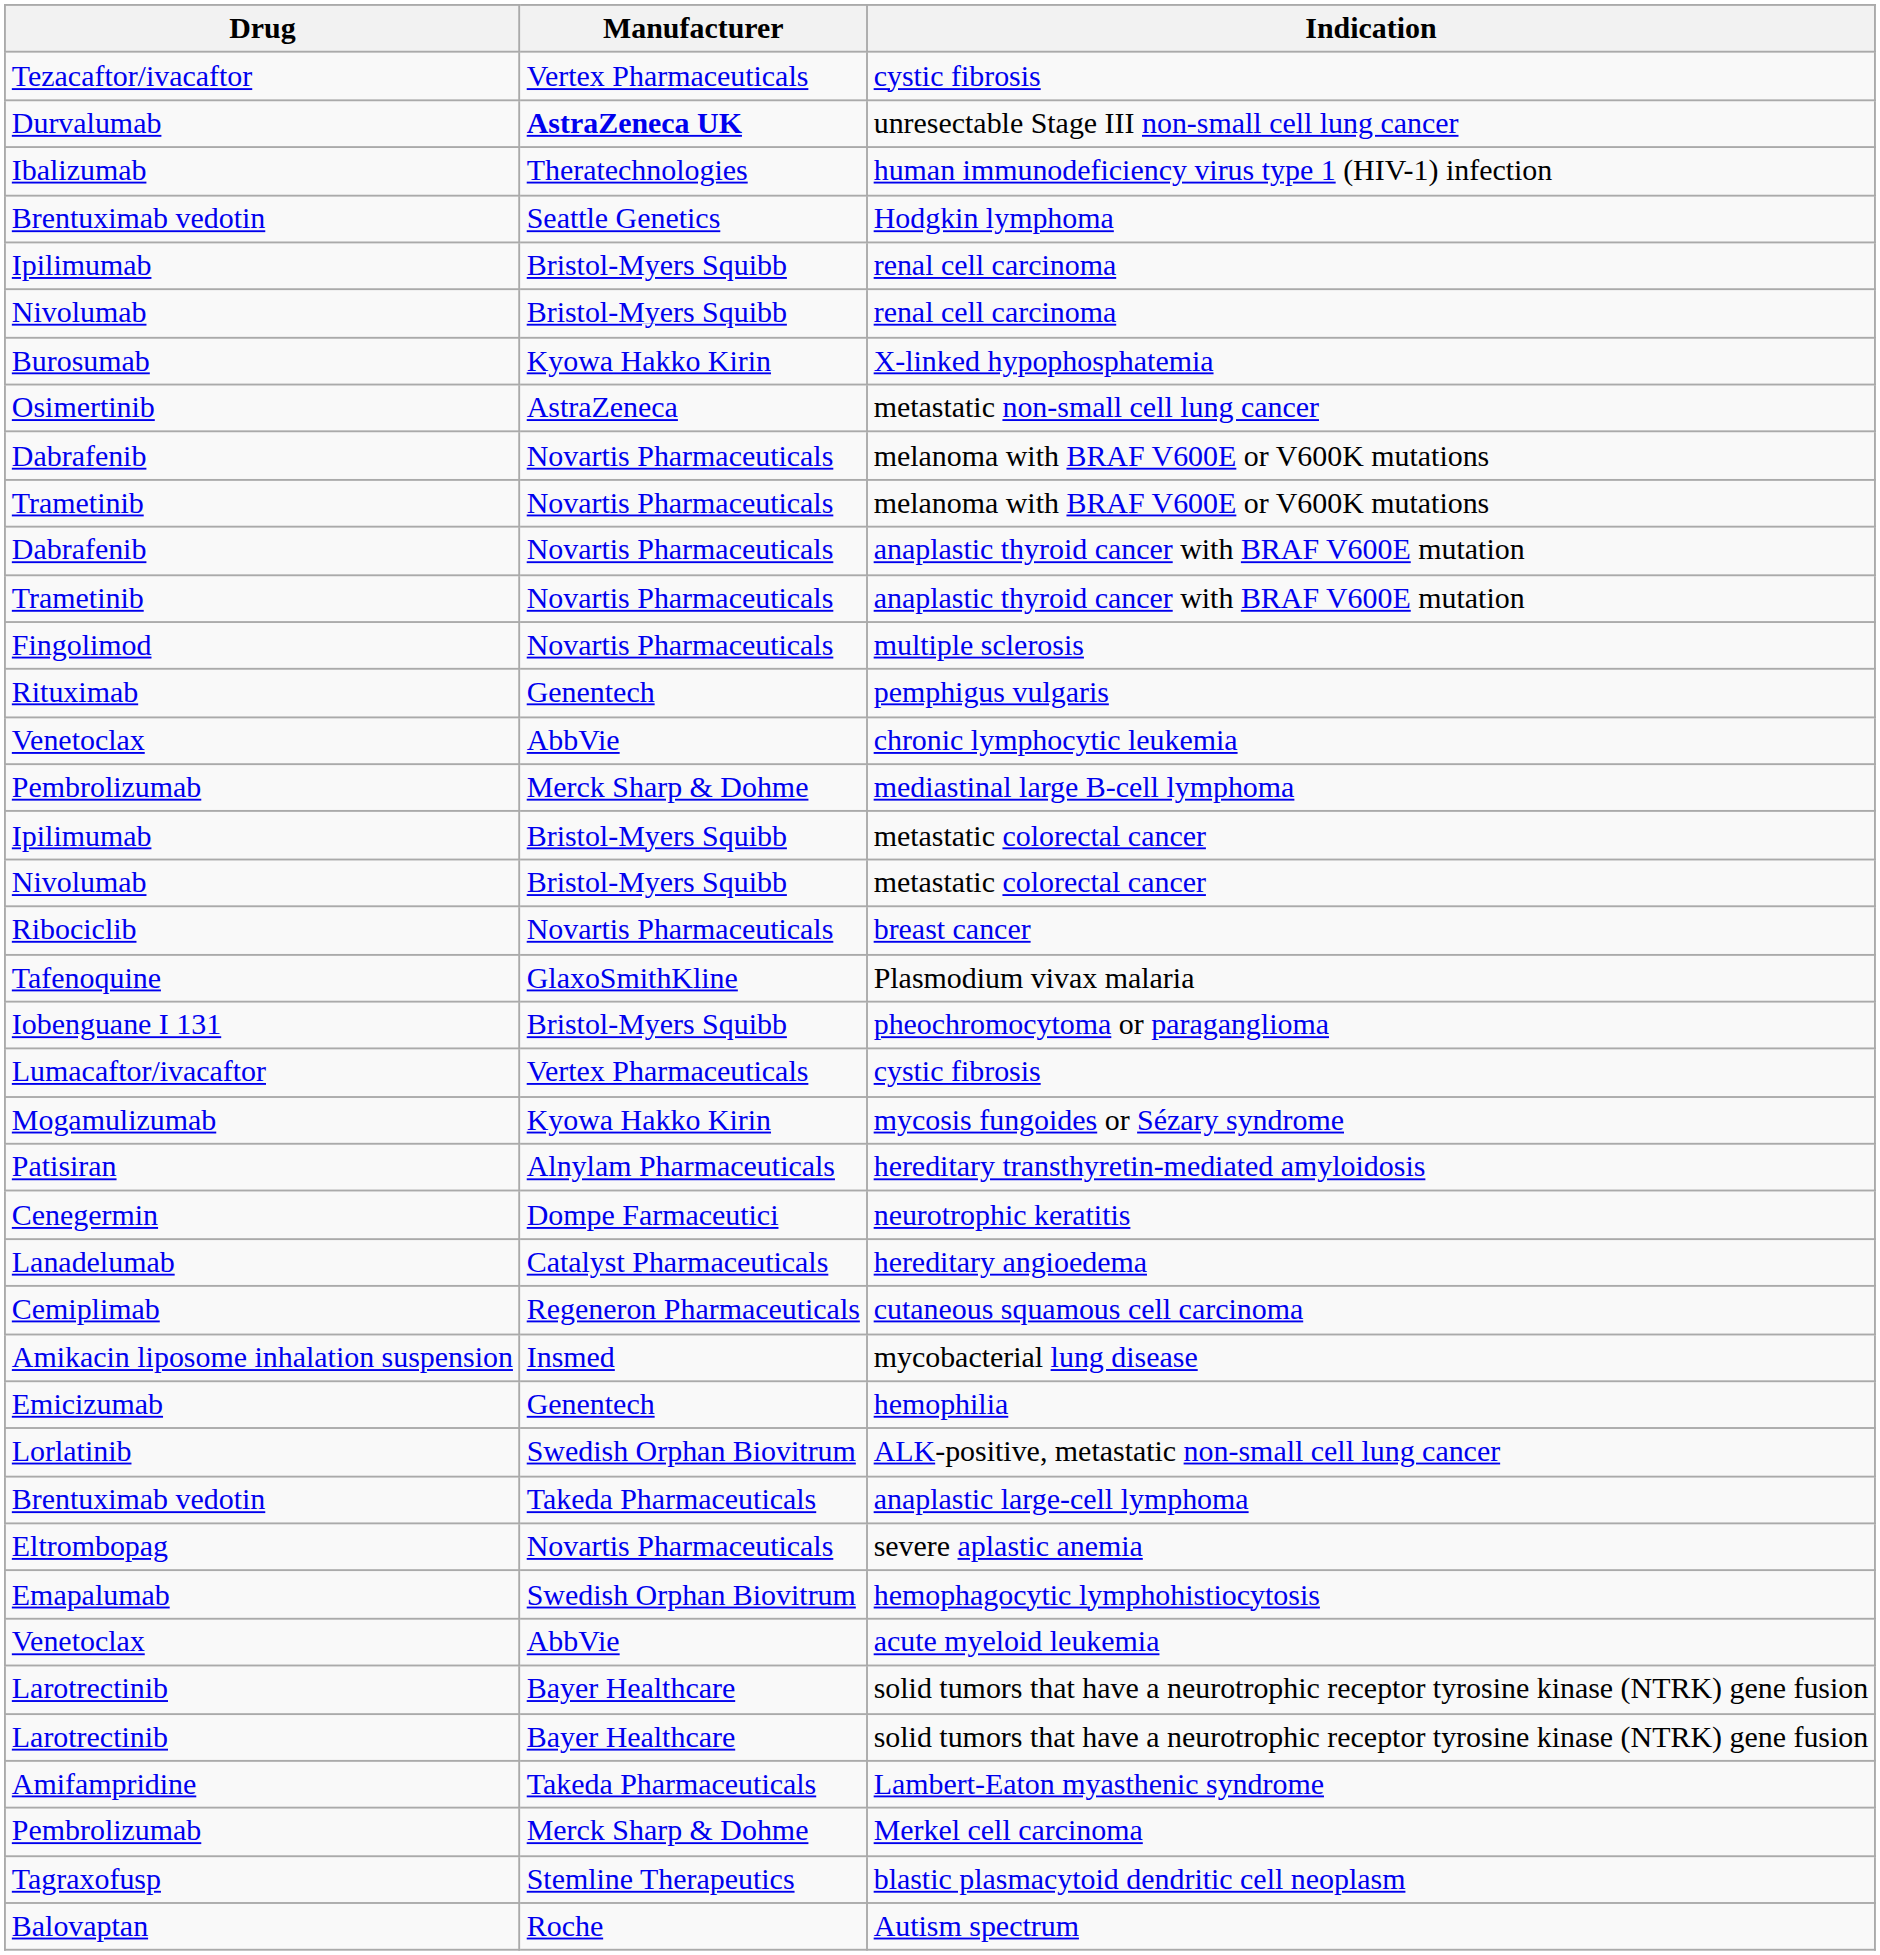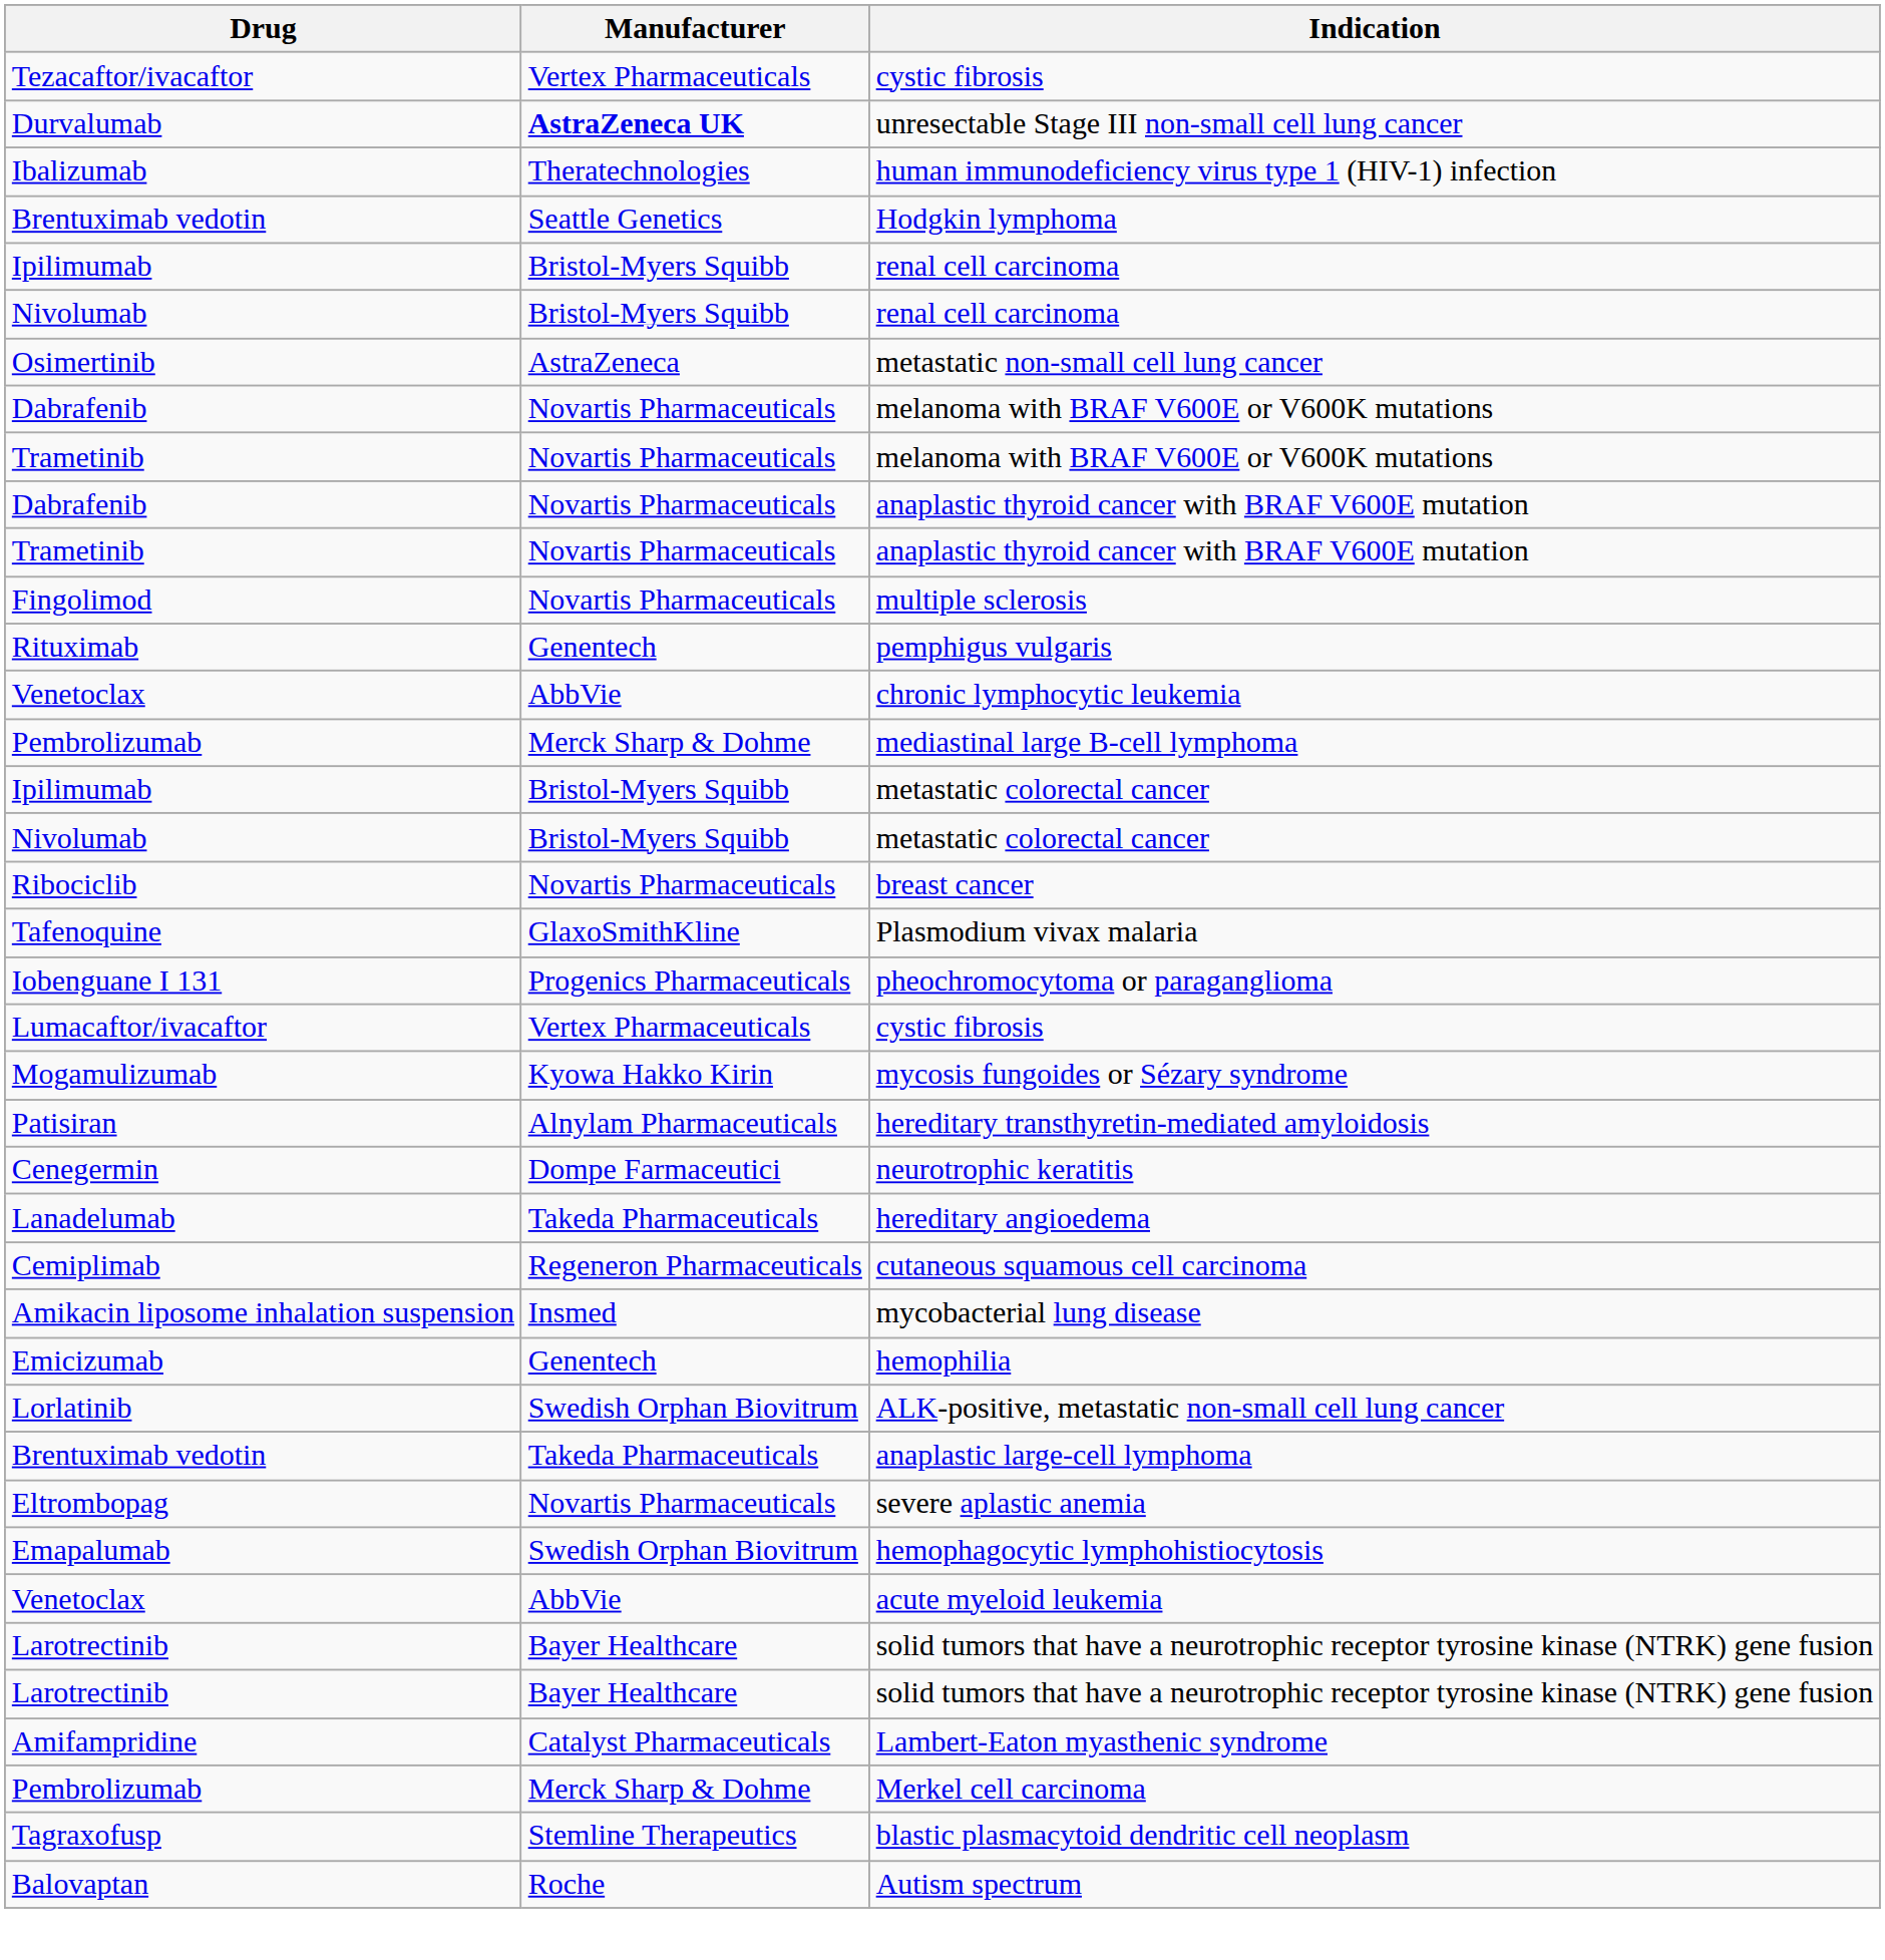- row: Burosumab | Kyowa Hakko Kirin | X-linked hypophosphatemia
pheochromocytoma or paraganglioma | Manufacturer: Bristol-Myers Squibb -> Progenics Pharmaceuticals
hereditary angioedema | Manufacturer: Catalyst Pharmaceuticals -> Takeda Pharmaceuticals
Lambert-Eaton myasthenic syndrome | Manufacturer: Takeda Pharmaceuticals -> Catalyst Pharmaceuticals
